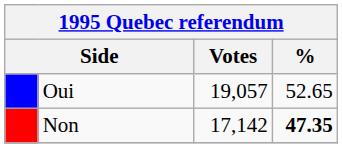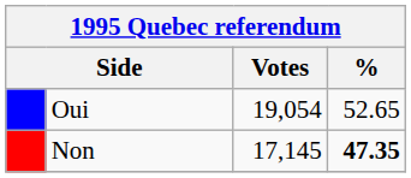Oui | Votes: 19,057 -> 19,054
Non | Votes: 17,142 -> 17,145
